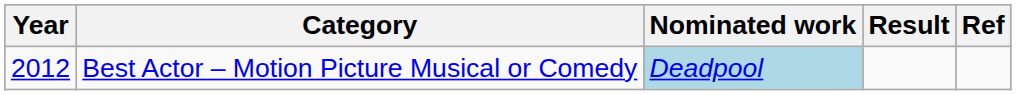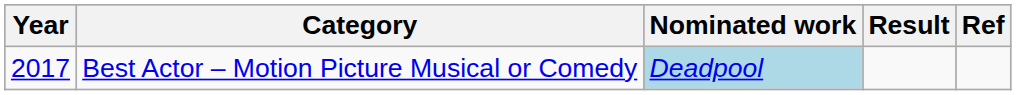Best Actor – Motion Picture Musical or Comedy | Year: 2012 -> 2017
